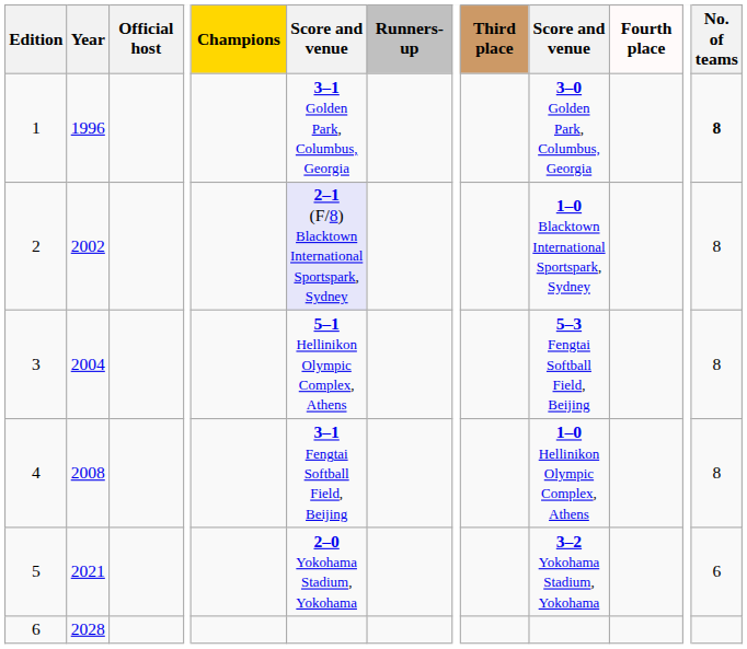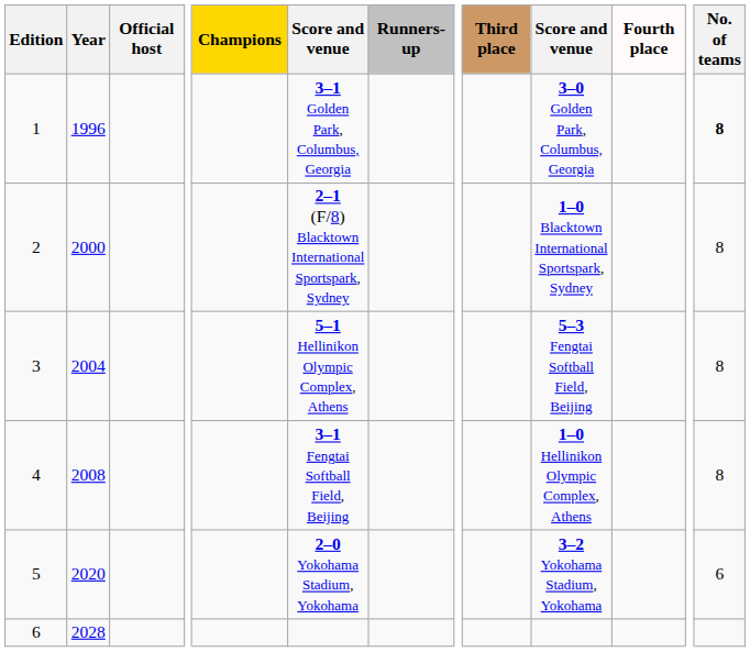2 | Year: 2002 -> 2000
2 | column 6: lavender background -> no background
5 | Year: 2021 -> 2020
